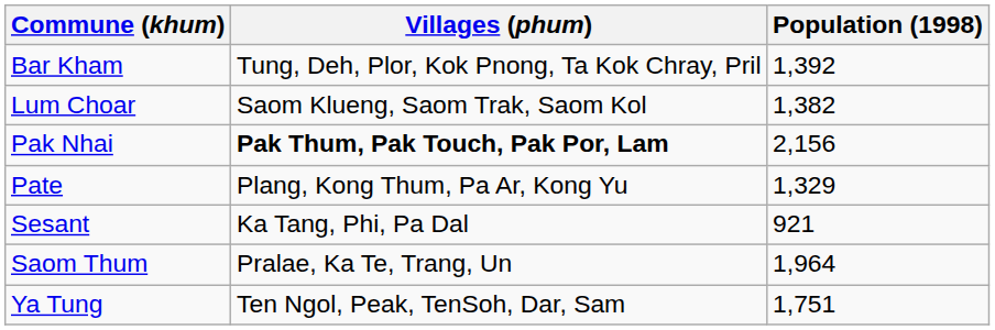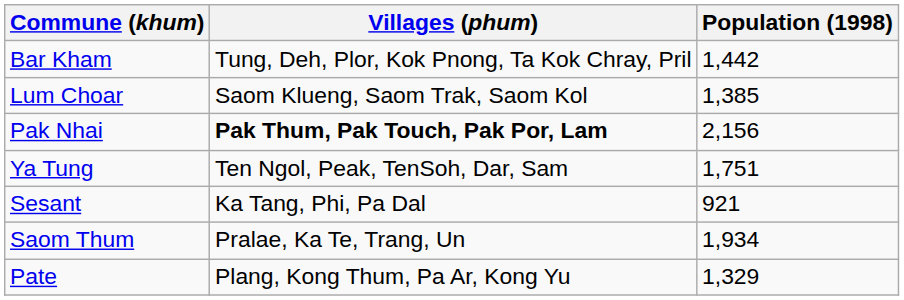Bar Kham | Population (1998): 1,392 -> 1,442
Lum Choar | Population (1998): 1,382 -> 1,385
rows swapped: Pate <-> Ya Tung
Saom Thum | Population (1998): 1,964 -> 1,934
